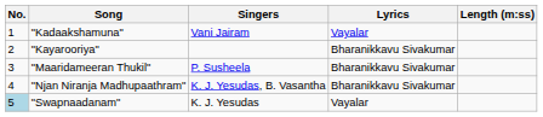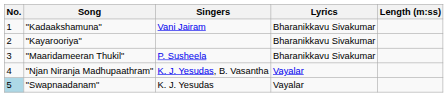"Kadaakshamuna" | Lyrics: Vayalar -> Bharanikkavu Sivakumar
"Njan Niranja Madhupaathram" | Lyrics: Bharanikkavu Sivakumar -> Vayalar
